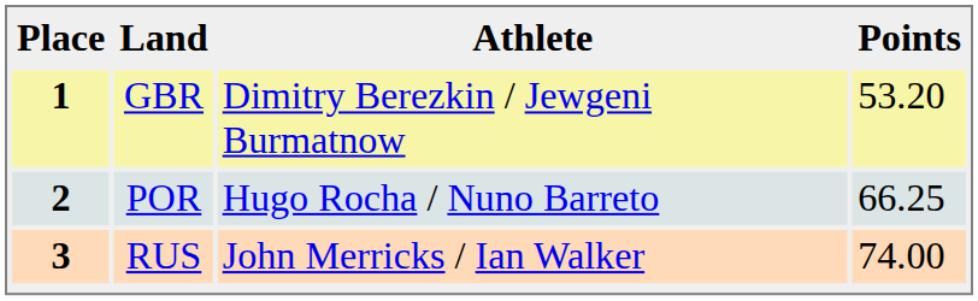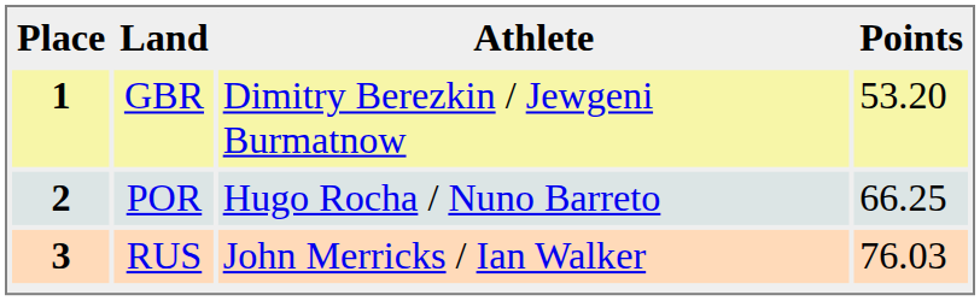3 | Points: 74.00 -> 76.03
